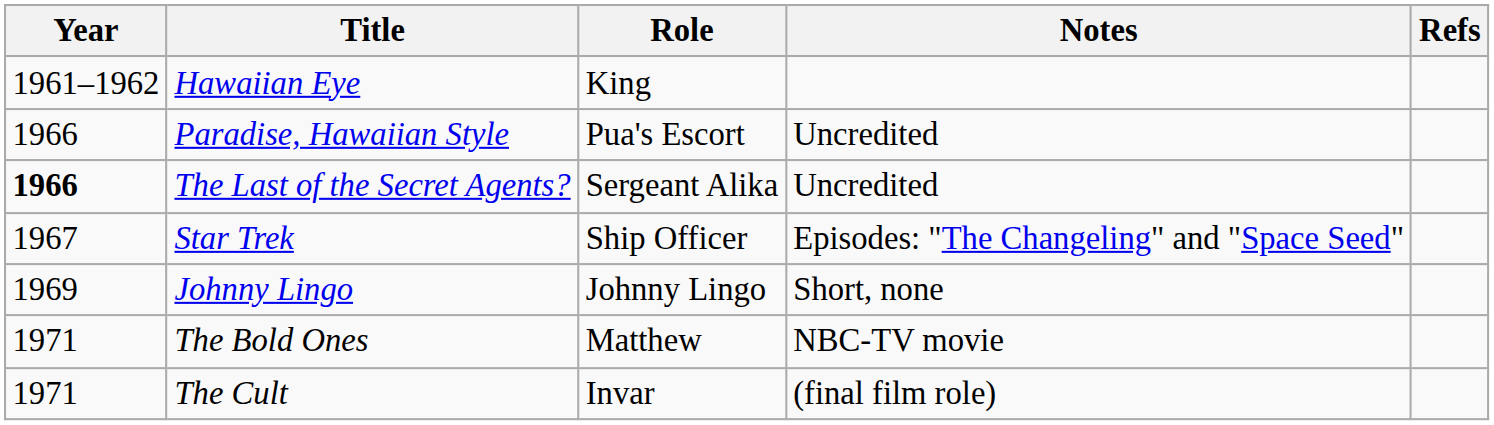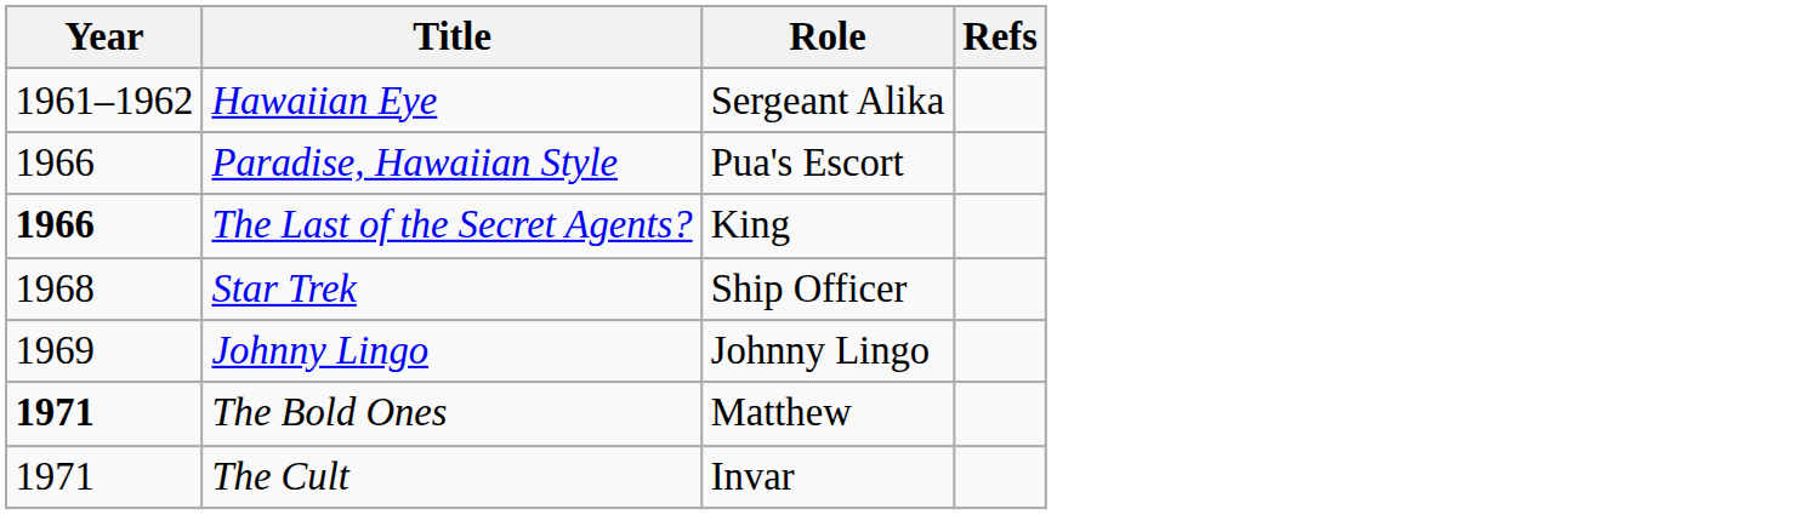- column: Notes | Uncredited | Uncredited | Episodes: "The Changeling" and "Space Seed" | Short, none | NBC-TV movie | (final film role)
Hawaiian Eye | Role: King -> Sergeant Alika
The Last of the Secret Agents? | Role: Sergeant Alika -> King
Star Trek | Year: 1967 -> 1968
The Bold Ones | Year: normal -> bold
